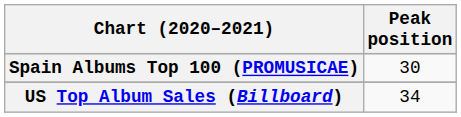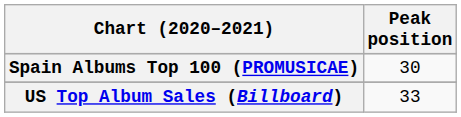US Top Album Sales (Billboard) | Peak position: 34 -> 33
